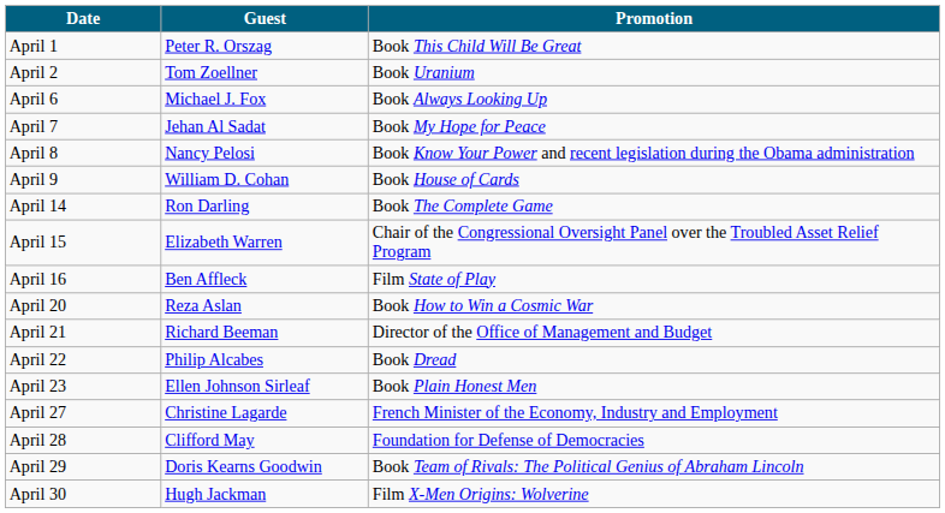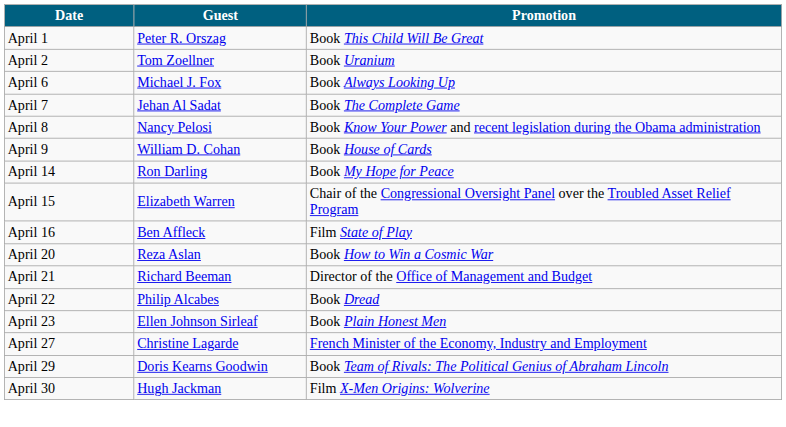April 7 | Promotion: Book My Hope for Peace -> Book The Complete Game
April 14 | Promotion: Book The Complete Game -> Book My Hope for Peace
- row: April 28 | Clifford May | Foundation for Defense of Democracies
